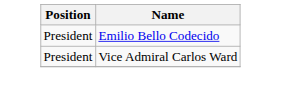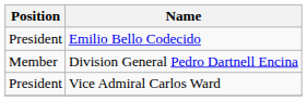+ row: Member | Division General Pedro Dartnell Encina
